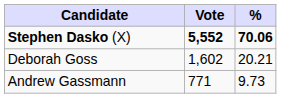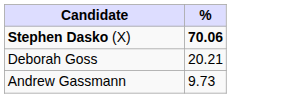- column: Vote | 5,552 | 1,602 | 771
